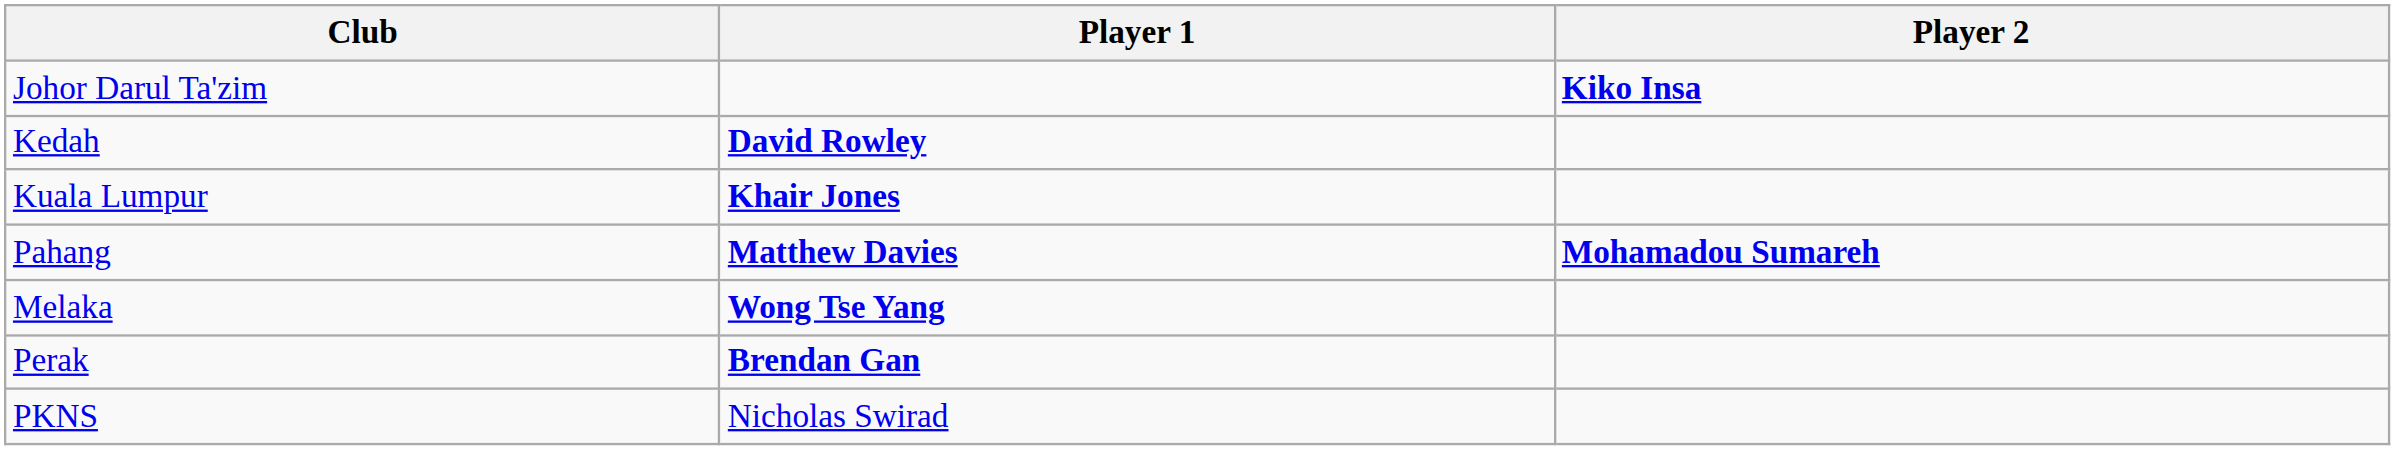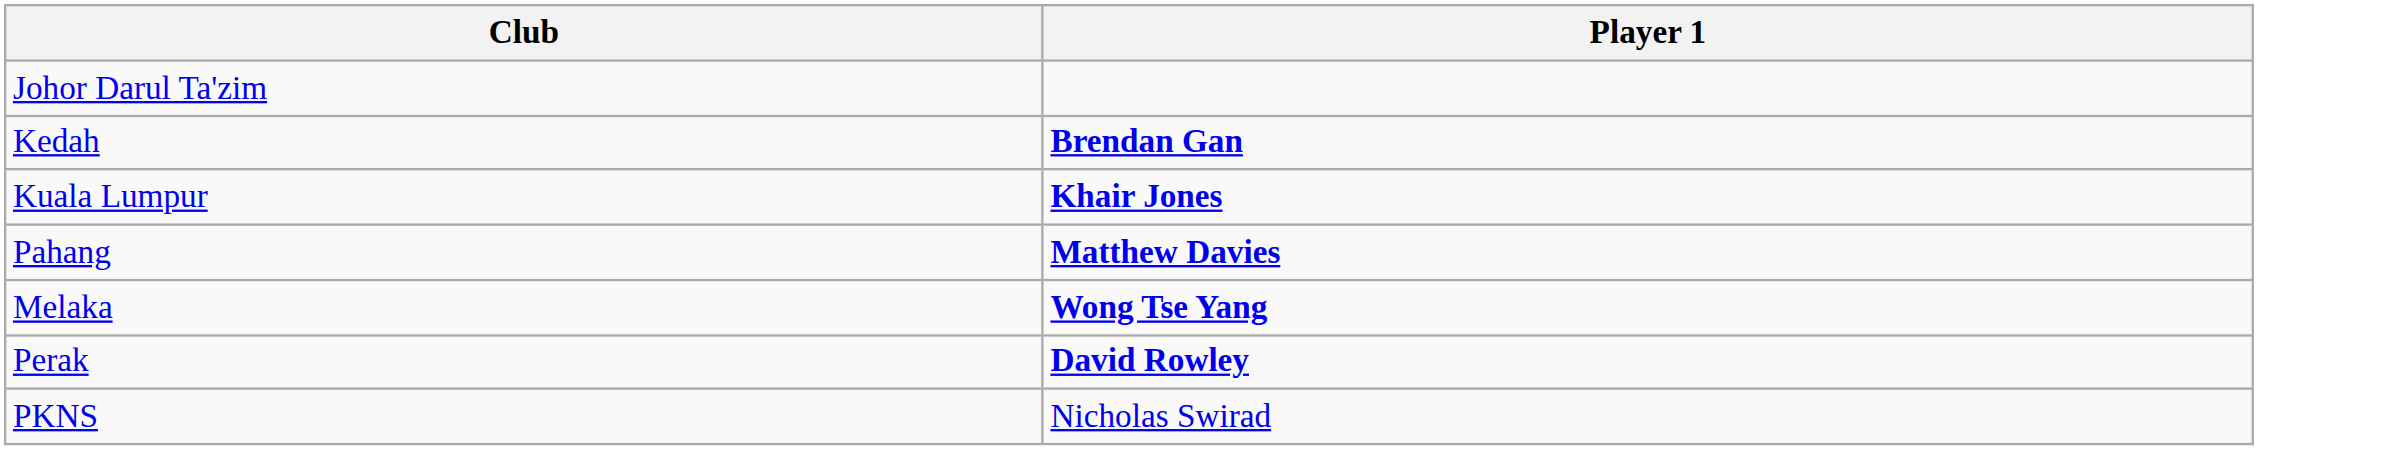- column: Player 2 | Kiko Insa | Mohamadou Sumareh
Kedah | Player 1: David Rowley -> Brendan Gan
Perak | Player 1: Brendan Gan -> David Rowley
